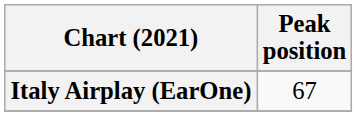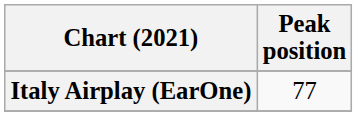Italy Airplay (EarOne) | Peak position: 67 -> 77
